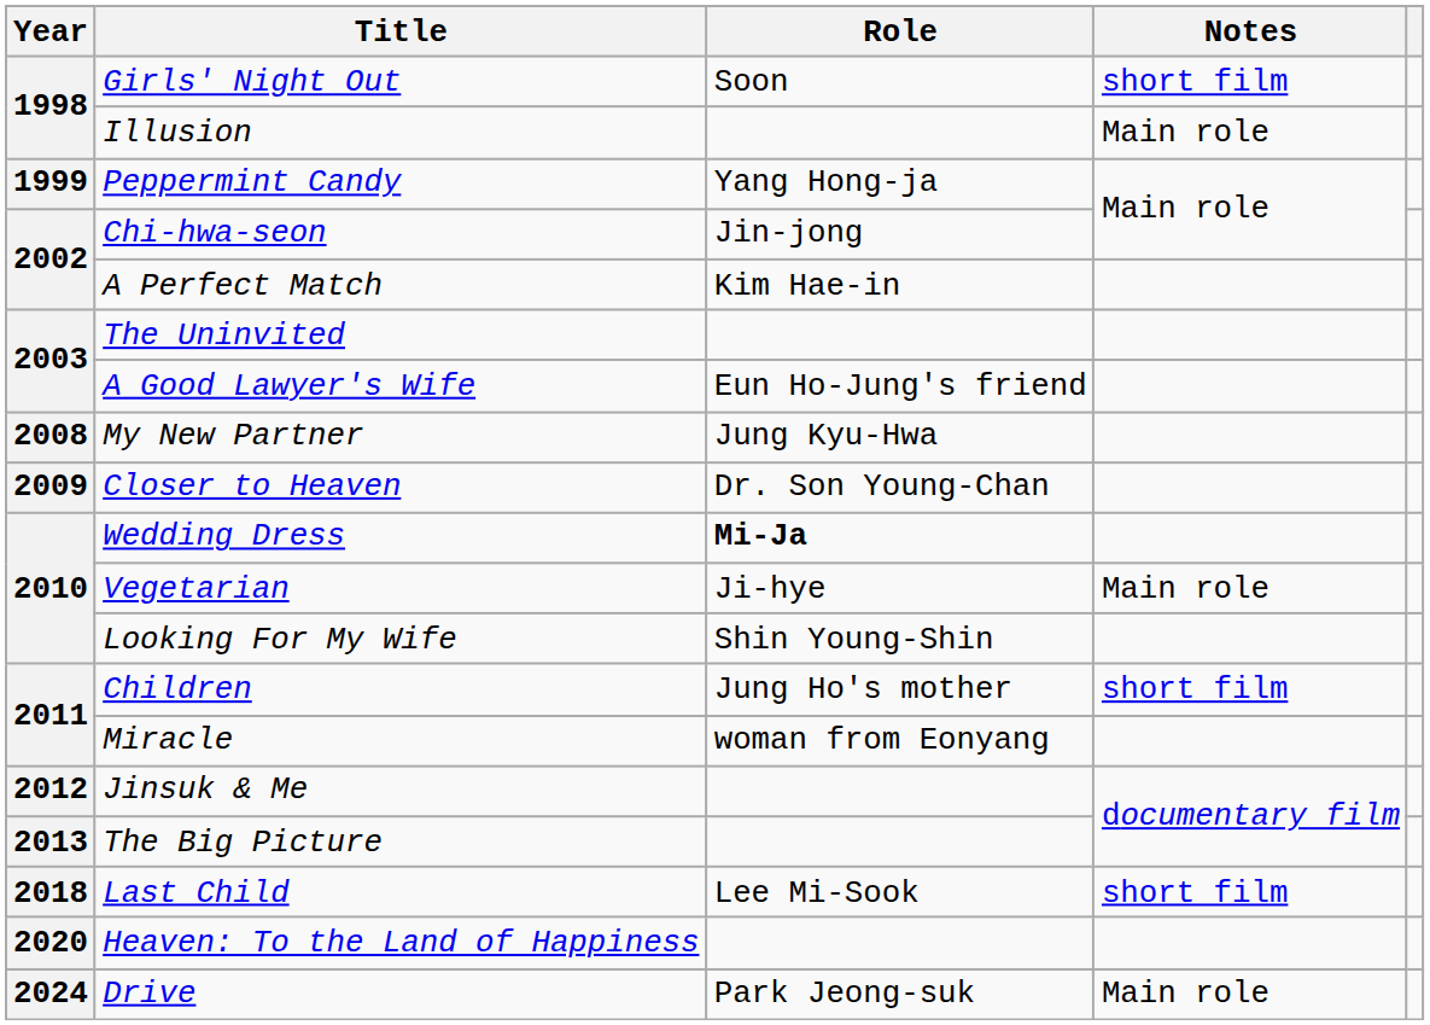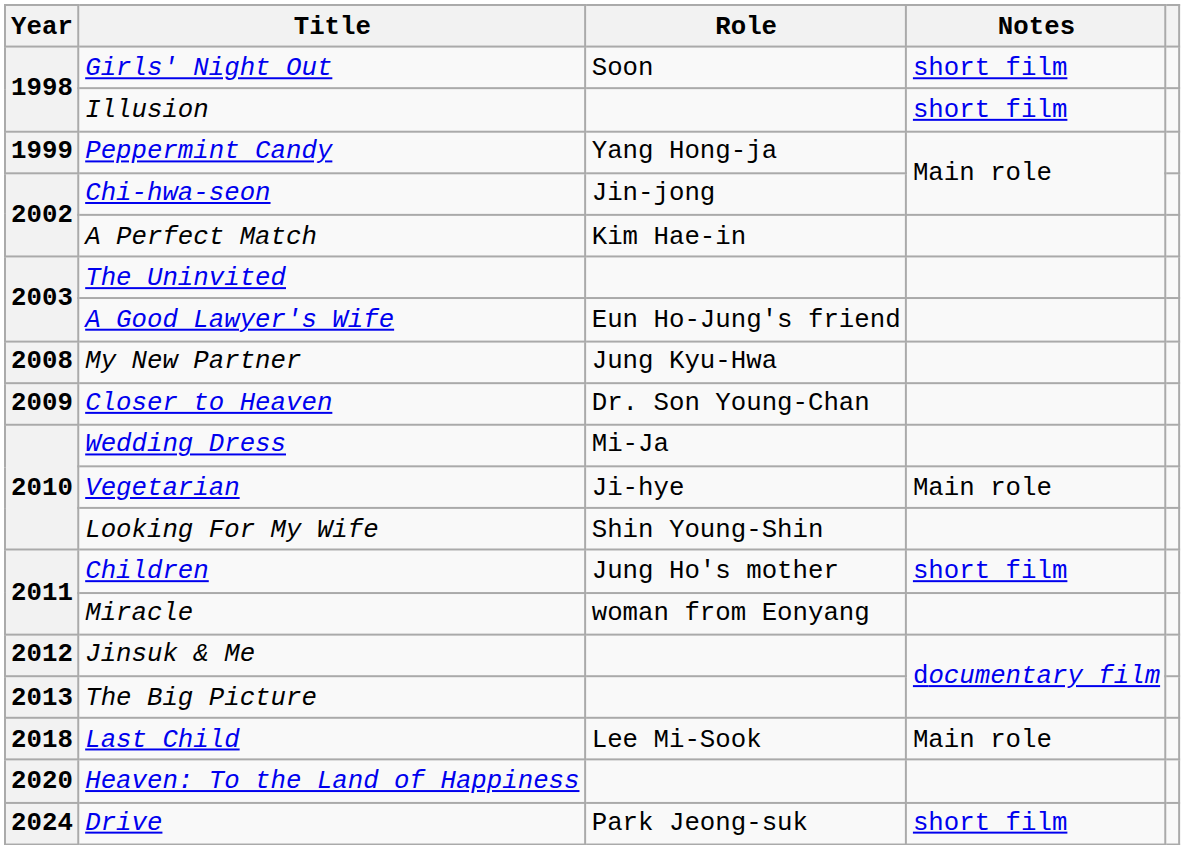Illusion | Notes: Main role -> short film
Wedding Dress | Role: bold -> normal
Last Child | Notes: short film -> Main role
Drive | Notes: Main role -> short film
